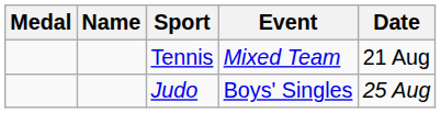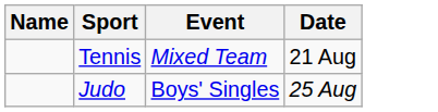- column: Medal
